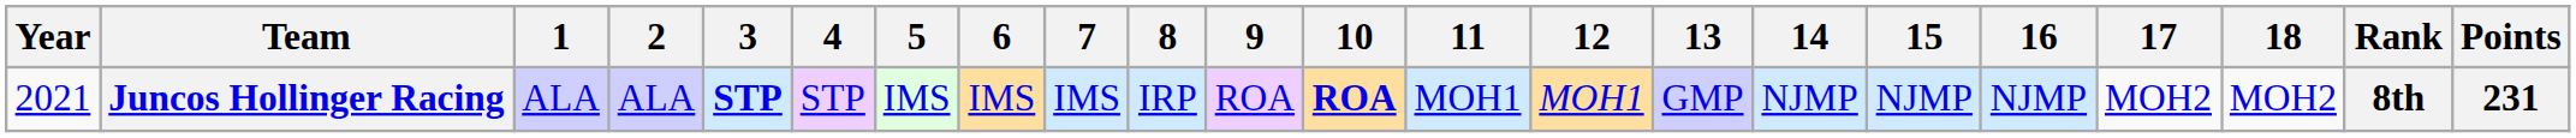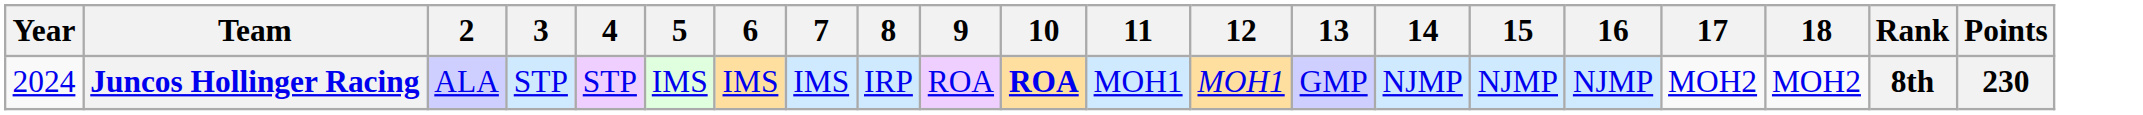- column: 1 | ALA
Juncos Hollinger Racing | Year: 2021 -> 2024
Juncos Hollinger Racing | 3: bold -> normal
Juncos Hollinger Racing | Points: 231 -> 230
